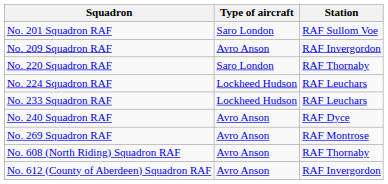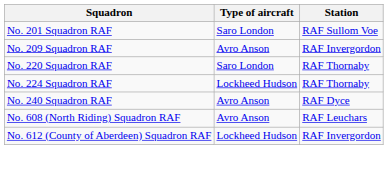No. 224 Squadron RAF | Station: RAF Leuchars -> RAF Thornaby
- row: No. 233 Squadron RAF | Lockheed Hudson | RAF Leuchars
- row: No. 269 Squadron RAF | Avro Anson | RAF Montrose
No. 608 (North Riding) Squadron RAF | Station: RAF Thornaby -> RAF Leuchars
No. 612 (County of Aberdeen) Squadron RAF | Type of aircraft: Avro Anson -> Lockheed Hudson
